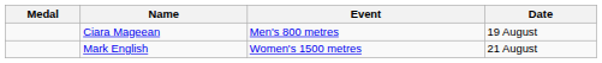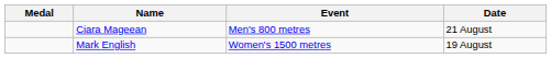Ciara Mageean | Date: 19 August -> 21 August
Mark English | Date: 21 August -> 19 August
